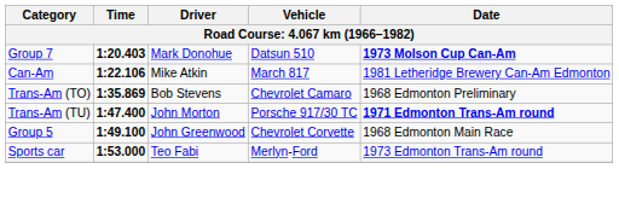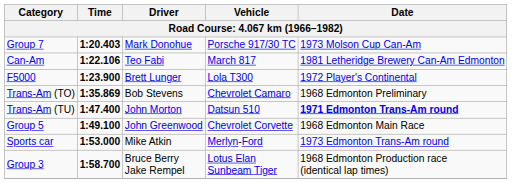Group 7 | Vehicle: Datsun 510 -> Porsche 917/30 TC
Group 7 | Date: bold -> normal
Can-Am | Driver: Mike Atkin -> Teo Fabi
+ row: F5000 | 1:23.900 | Brett Lunger | Lola T300 | 1972 Player's Continental
Trans-Am (TU) | Vehicle: Porsche 917/30 TC -> Datsun 510
Sports car | Driver: Teo Fabi -> Mike Atkin
+ row: Group 3 | 1:58.700 | Bruce Berry Jake Rempel | Lotus Elan Sunbeam Tiger | 1968 Edmonton Production race (identical lap times)
